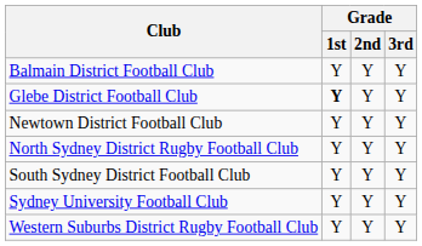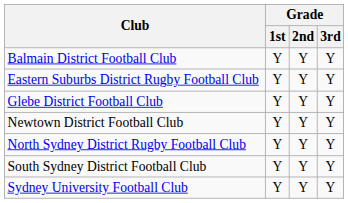+ row: Eastern Suburbs District Rugby Football Club | Y | Y | Y
Glebe District Football Club | Grade / 1st: bold -> normal
- row: Western Suburbs District Rugby Football Club | Y | Y | Y
